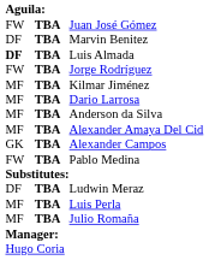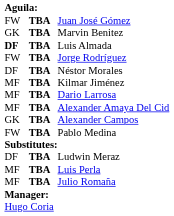Marvin Benitez | column 1: DF -> GK
+ row: DF | TBA | Néstor Morales
- row: MF | TBA | Anderson da Silva
